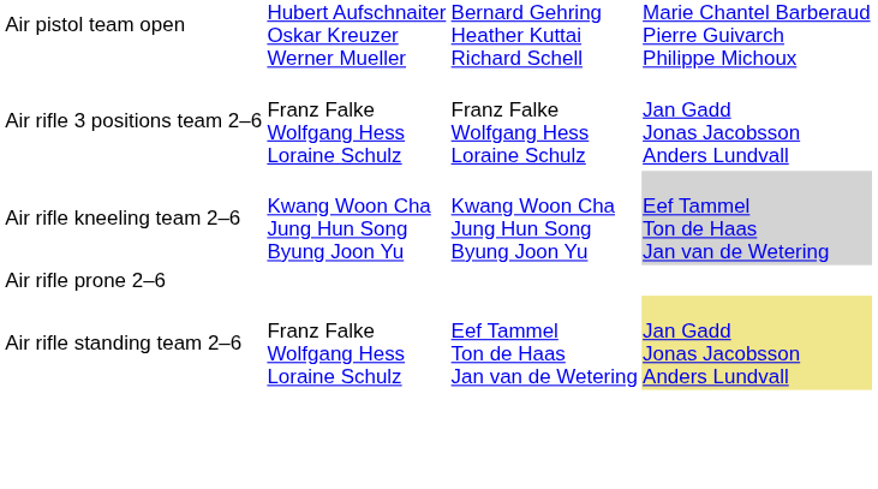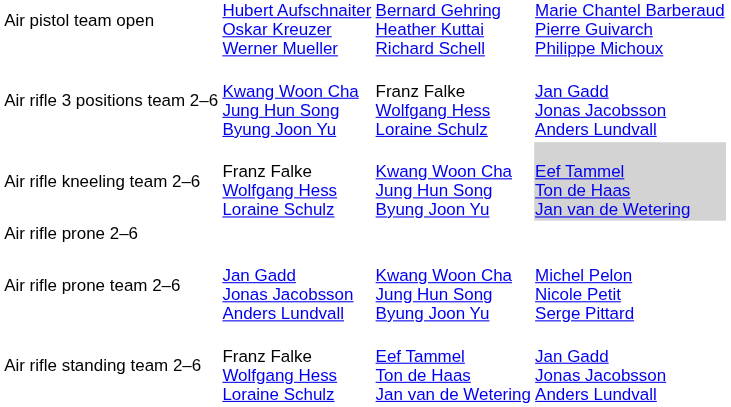Air rifle 3 positions team 2–6 | column 2: Franz Falke Wolfgang Hess Loraine Schulz -> Kwang Woon Cha Jung Hun Song Byung Joon Yu
Air rifle kneeling team 2–6 | column 2: Kwang Woon Cha Jung Hun Song Byung Joon Yu -> Franz Falke Wolfgang Hess Loraine Schulz
+ row: Air rifle prone team 2–6 | Jan Gadd Jonas Jacobsson Anders Lundvall | Kwang Woon Cha Jung Hun Song Byung Joon Yu | Michel Pelon Nicole Petit Serge Pittard
Air rifle standing team 2–6 | column 4: khaki background -> no background
